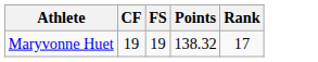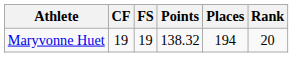+ column: Places | 194
Maryvonne Huet | Rank: 17 -> 20
